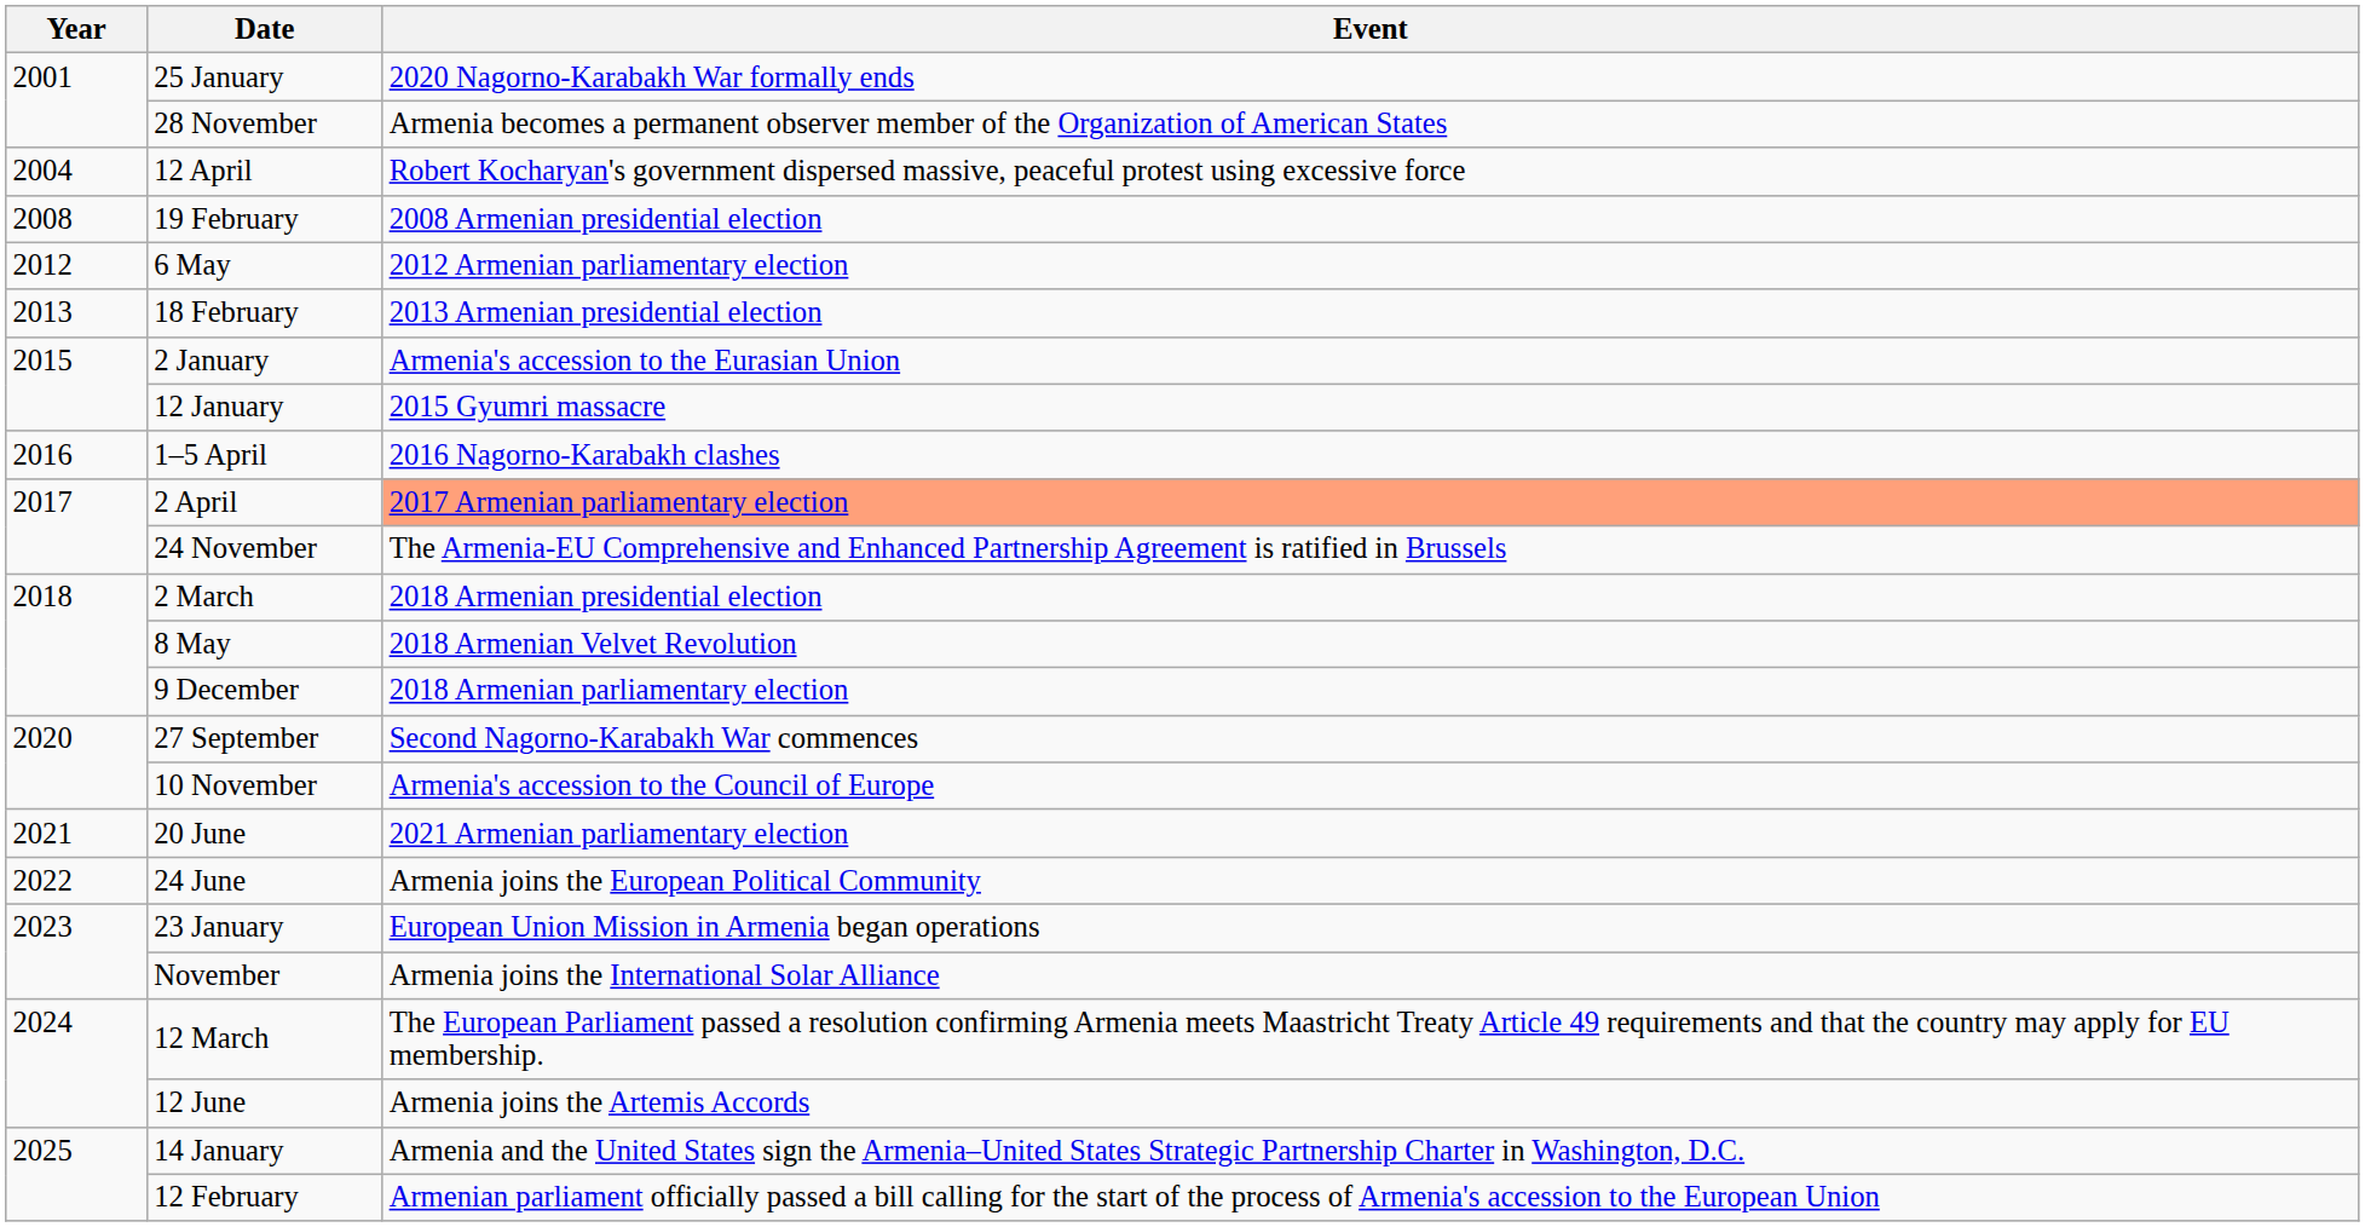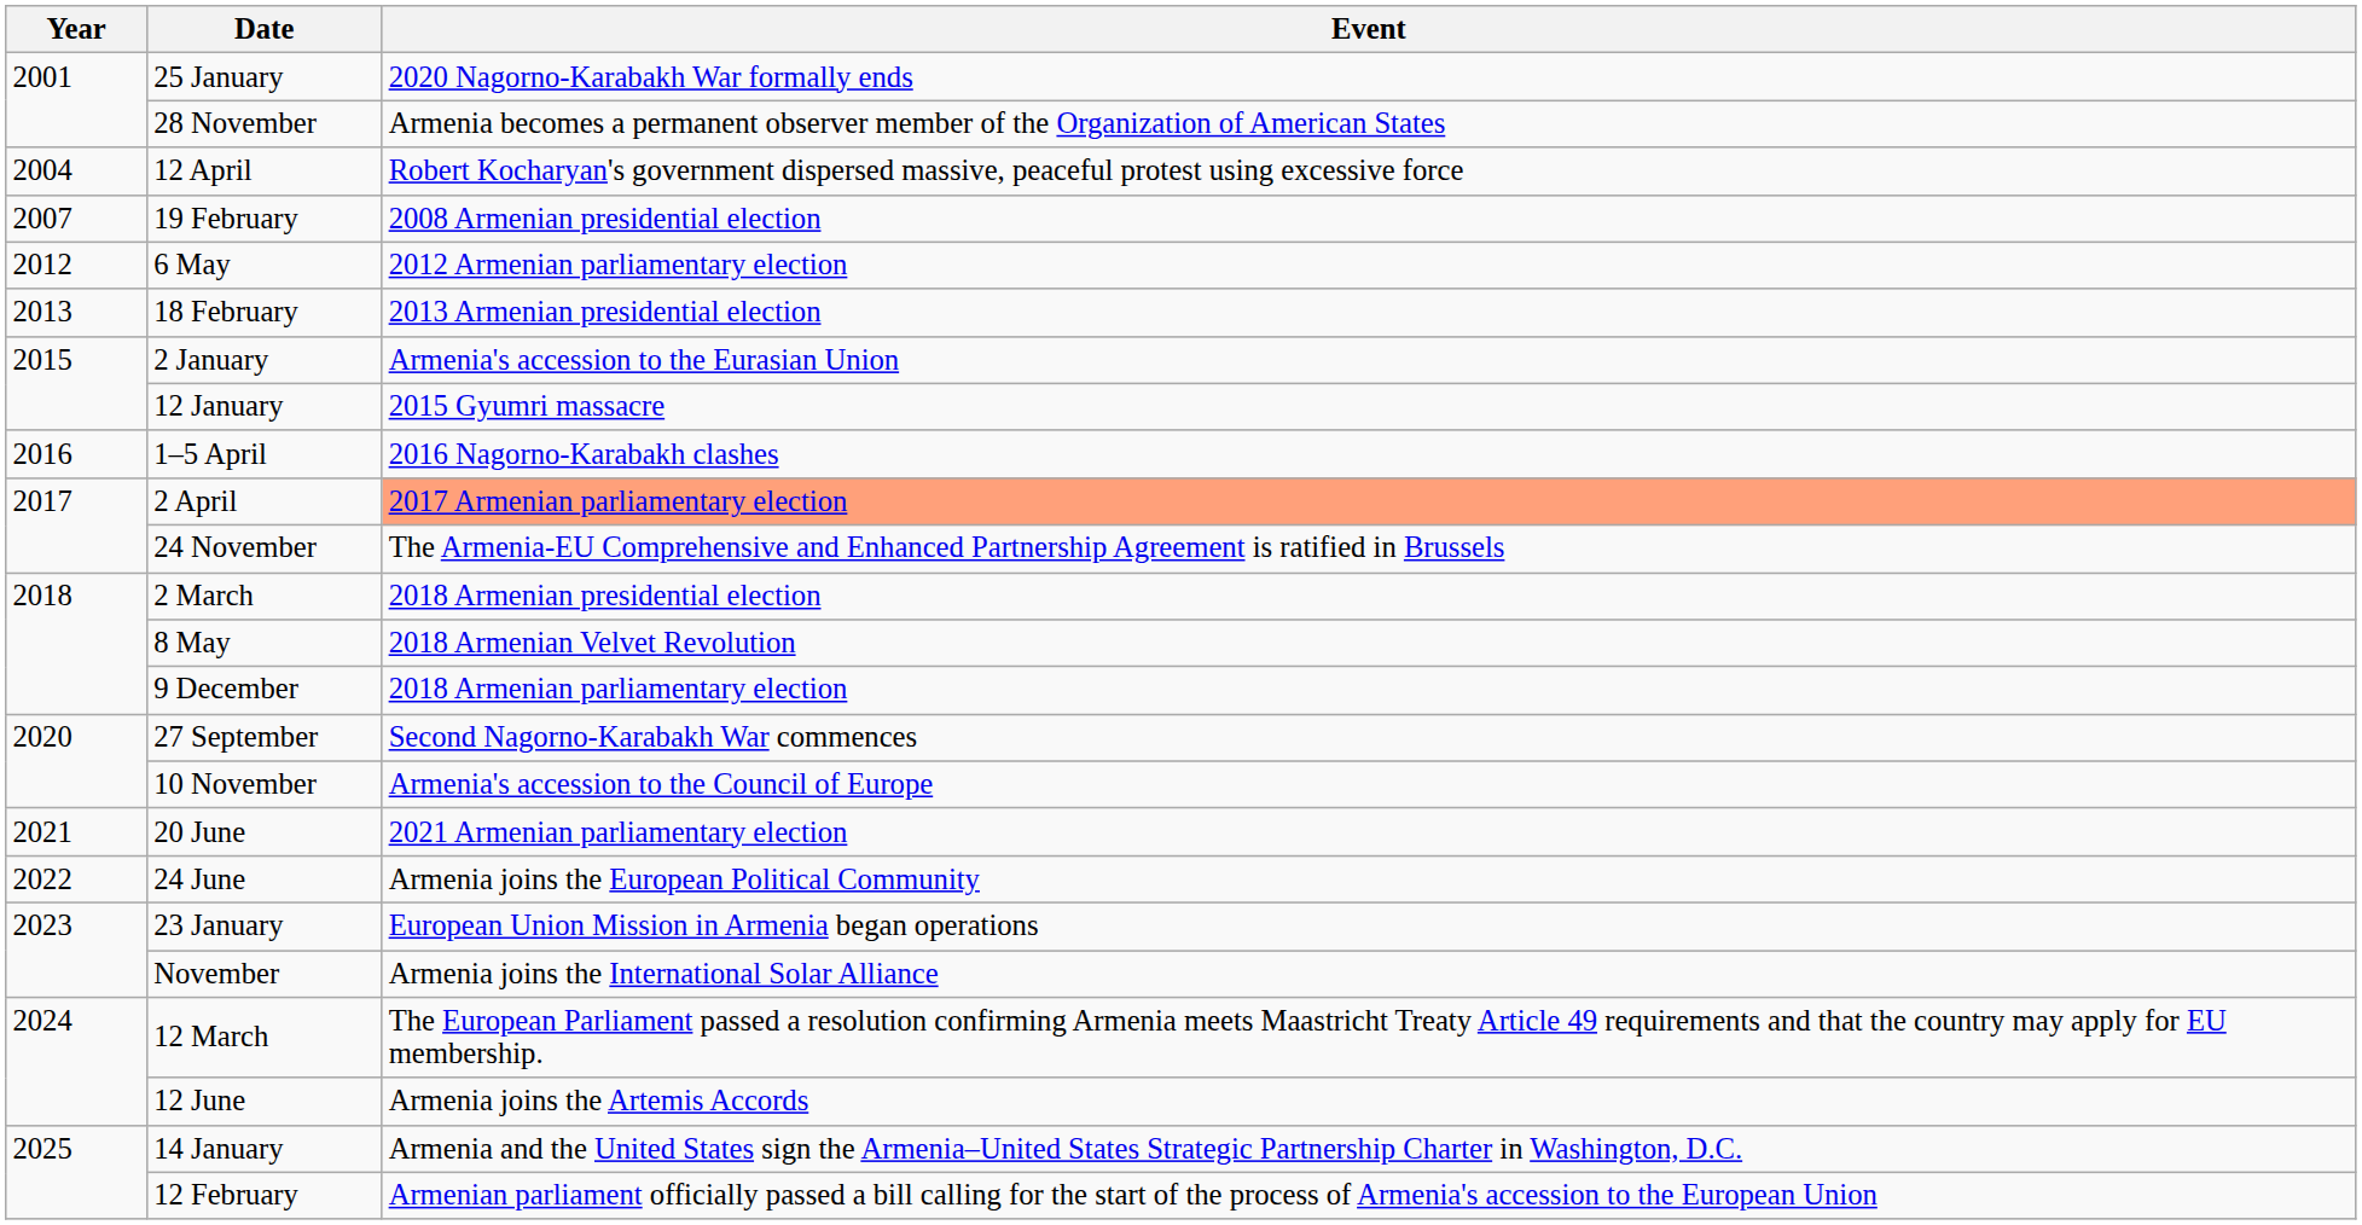19 February | Year: 2008 -> 2007
